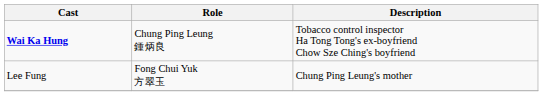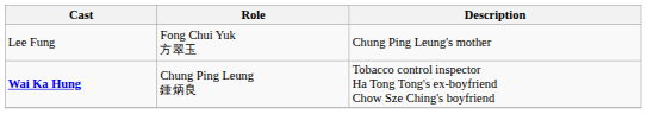rows swapped: Lee Fung <-> Wai Ka Hung
